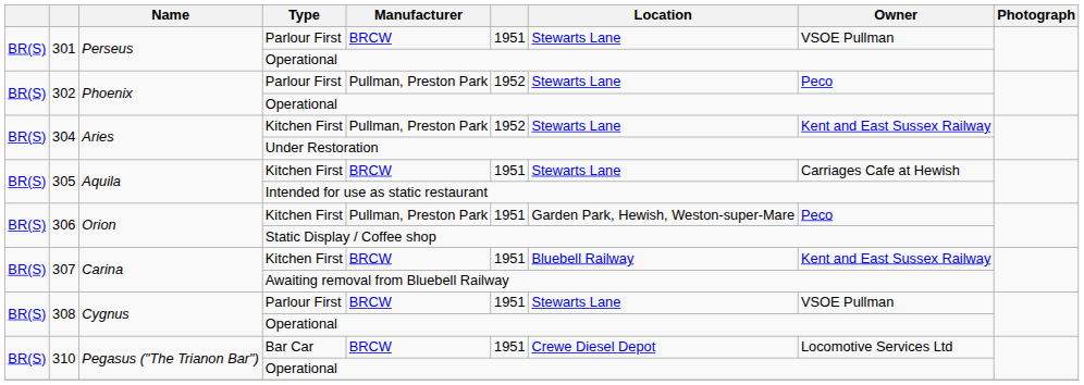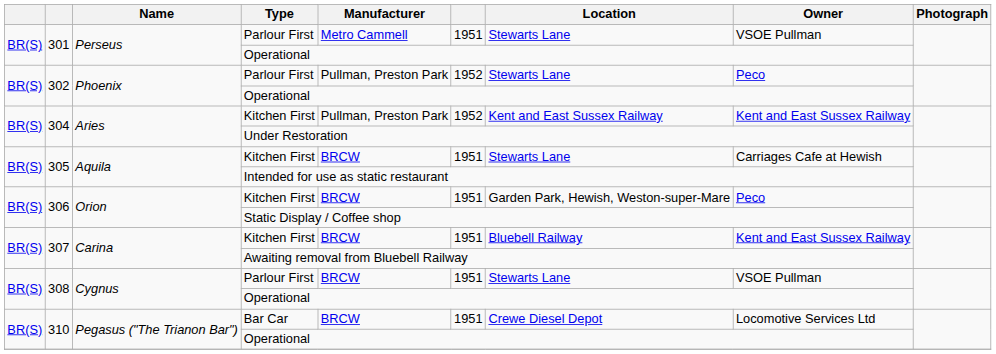301 / Parlour First | Manufacturer: BRCW -> Metro Cammell
304 / Kitchen First | Location: Stewarts Lane -> Kent and East Sussex Railway
306 / Kitchen First | Manufacturer: Pullman, Preston Park -> BRCW
